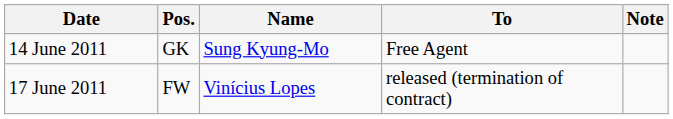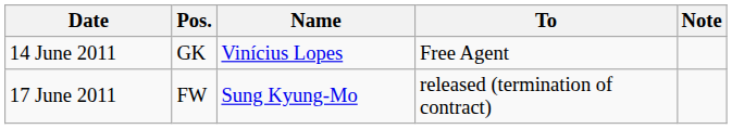14 June 2011 | Name: Sung Kyung-Mo -> Vinícius Lopes
17 June 2011 | Name: Vinícius Lopes -> Sung Kyung-Mo
